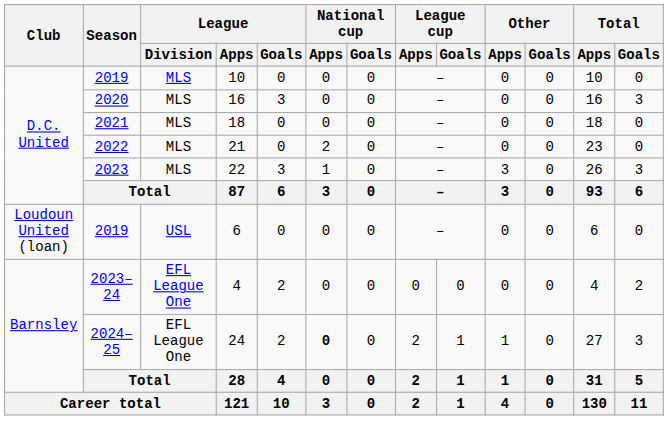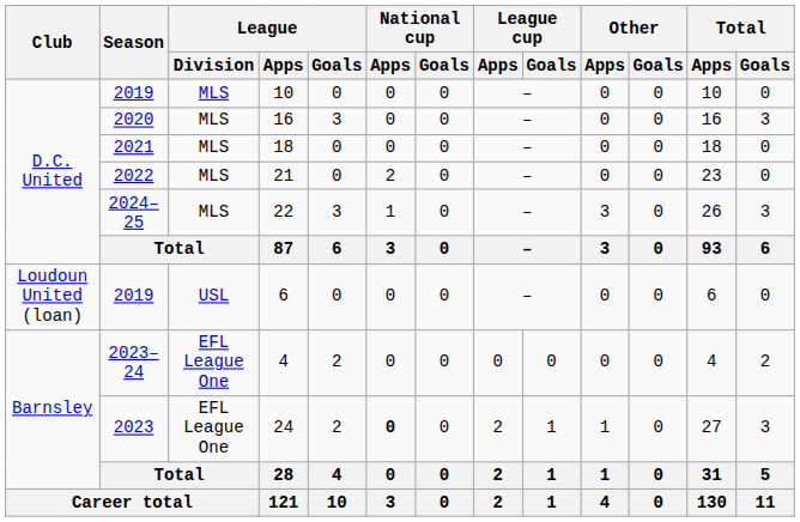22 | Season: 2023 -> 2024–25
24 | Season: 2024–25 -> 2023
